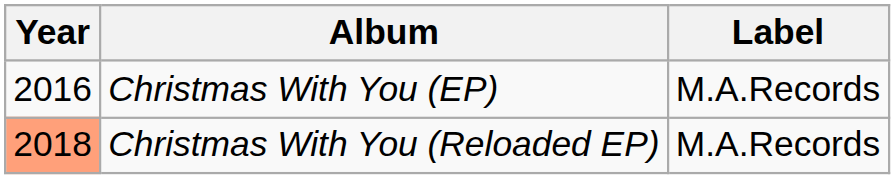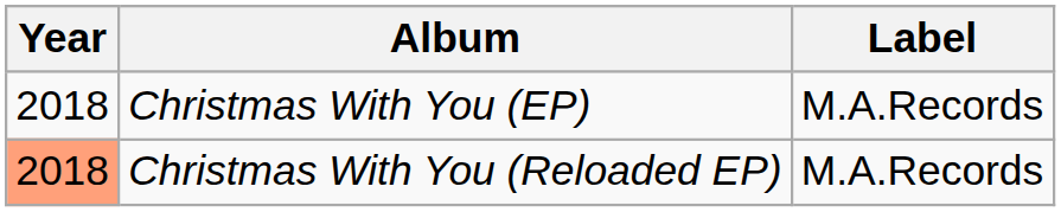Christmas With You (EP) | Year: 2016 -> 2018
